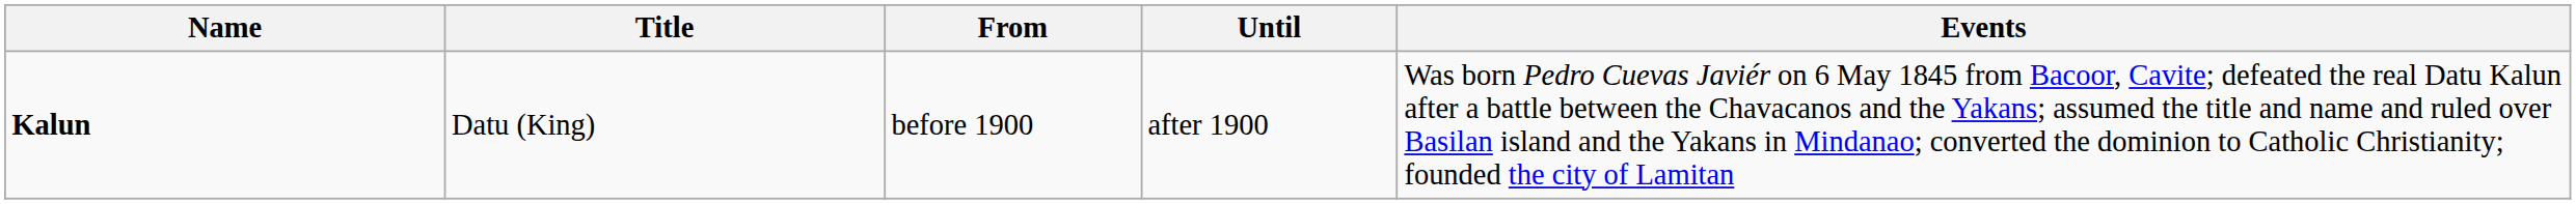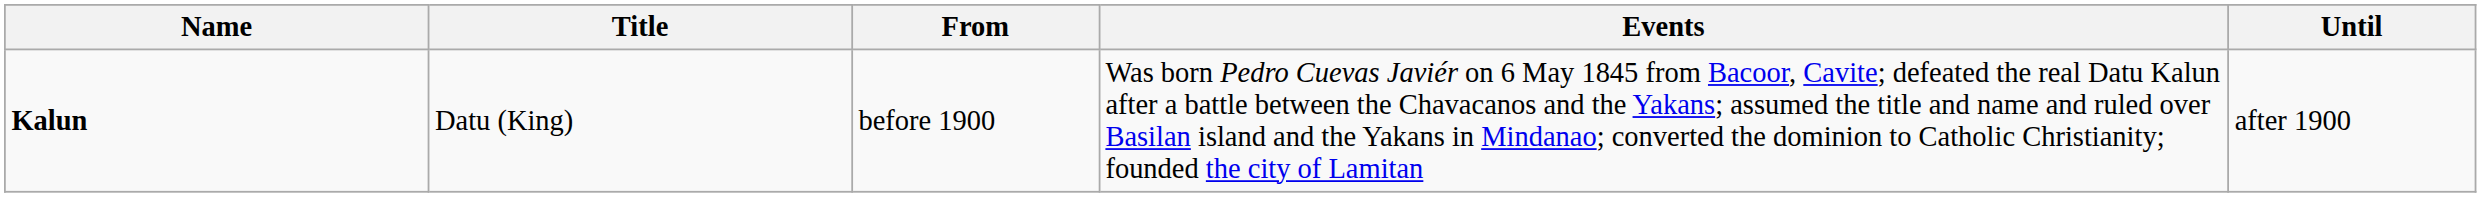columns swapped: Until <-> Events
